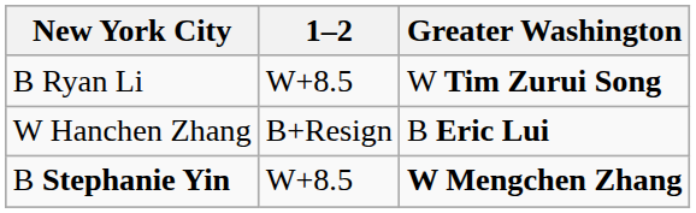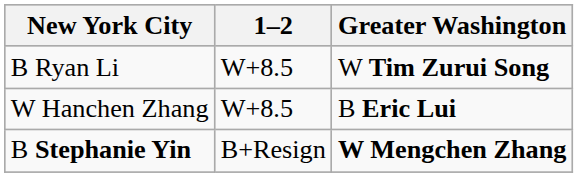W Hanchen Zhang | 1–2: B+Resign -> W+8.5
B Stephanie Yin | 1–2: W+8.5 -> B+Resign
